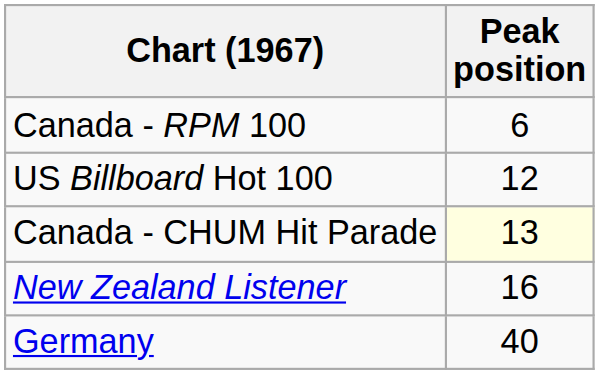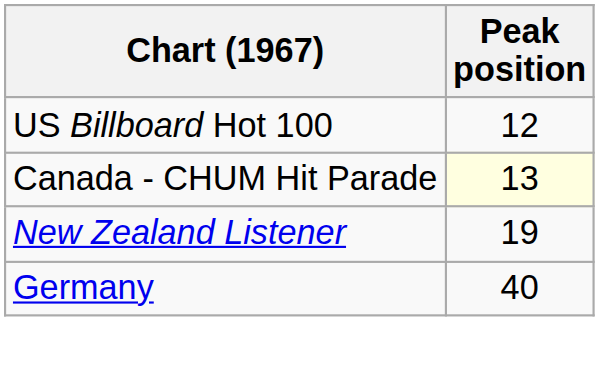- row: Canada - RPM 100 | 6
New Zealand Listener | Peak position: 16 -> 19
